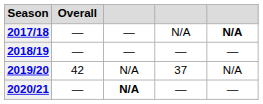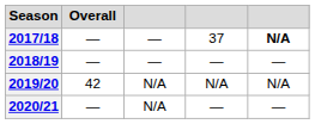2017/18 | column 4: N/A -> 37
2019/20 | column 4: 37 -> N/A
2020/21 | column 3: bold -> normal
